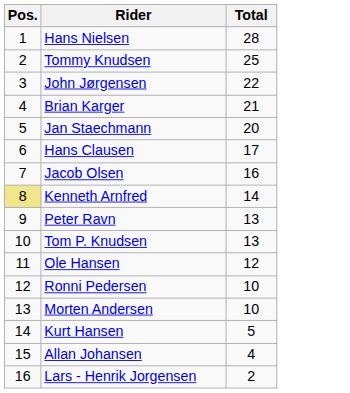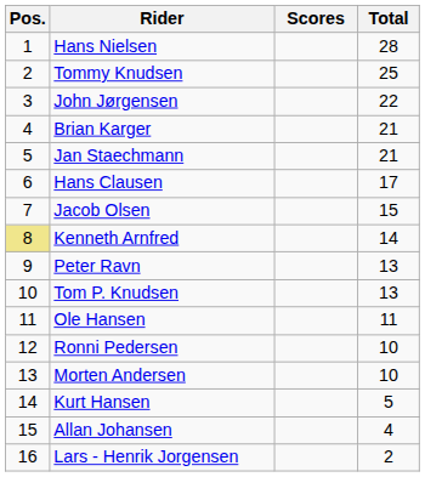+ column: Scores
Jan Staechmann | Total: 20 -> 21
Jacob Olsen | Total: 16 -> 15
Ole Hansen | Total: 12 -> 11
